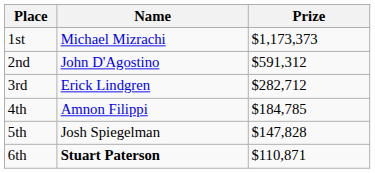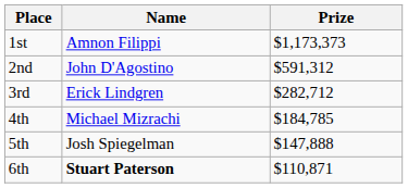1st | Name: Michael Mizrachi -> Amnon Filippi
4th | Name: Amnon Filippi -> Michael Mizrachi
5th | Prize: $147,828 -> $147,888
